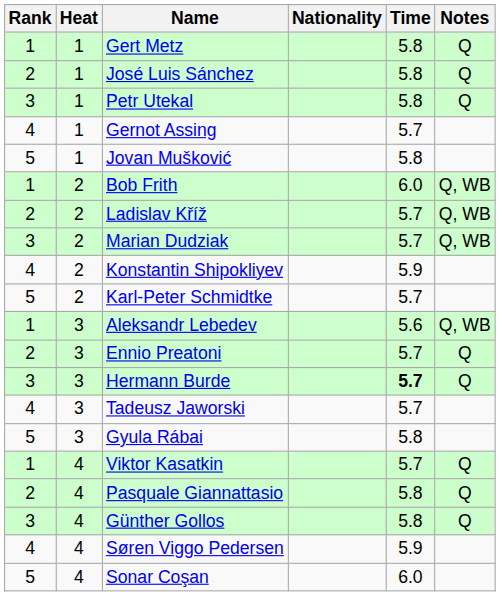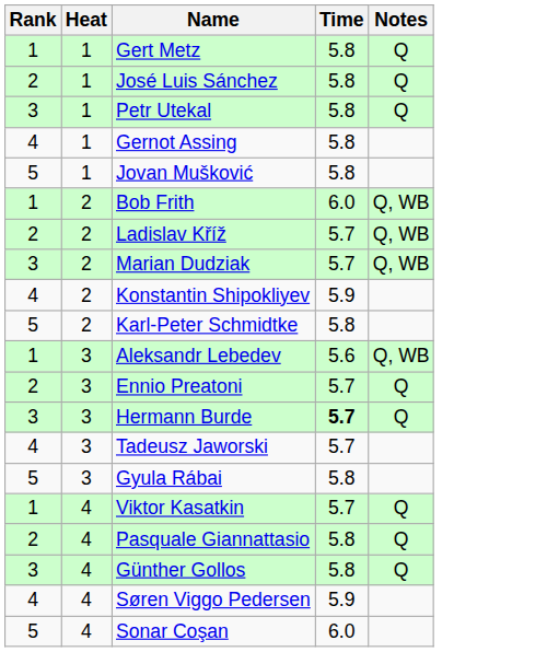- column: Nationality
Gernot Assing | Time: 5.7 -> 5.8
Karl-Peter Schmidtke | Time: 5.7 -> 5.8
